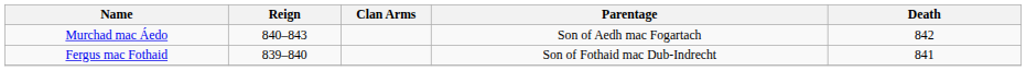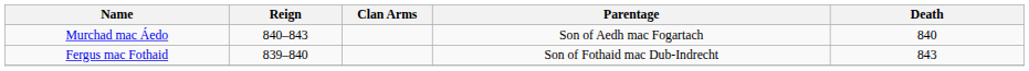Murchad mac Áedo | Death: 842 -> 840
Fergus mac Fothaid | Death: 841 -> 843
